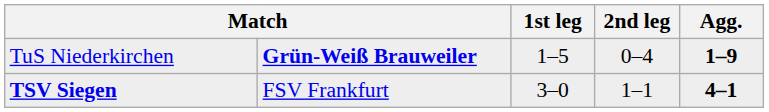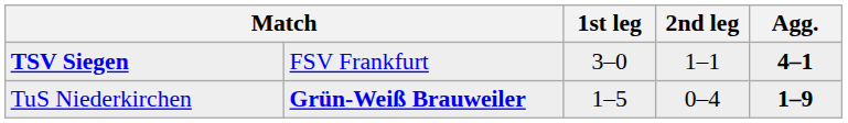rows swapped: TSV Siegen <-> TuS Niederkirchen
